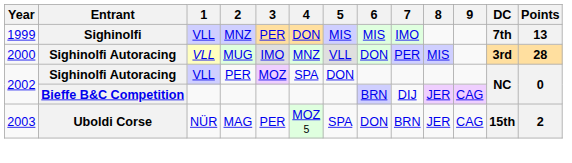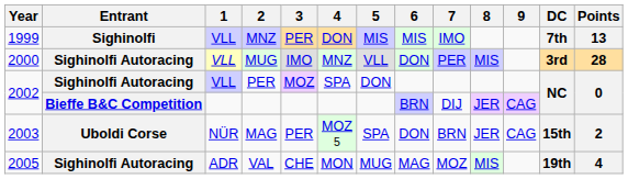+ row: 2005 | Sighinolfi Autoracing | ADR | VAL | CHE | MON | MUG | MAG | MOZ | MIS | 19th | 4
